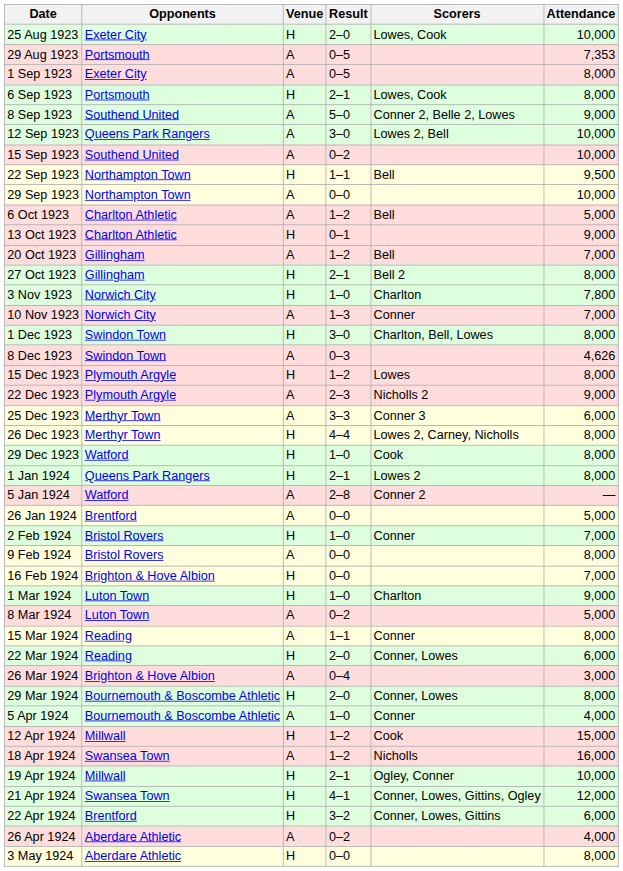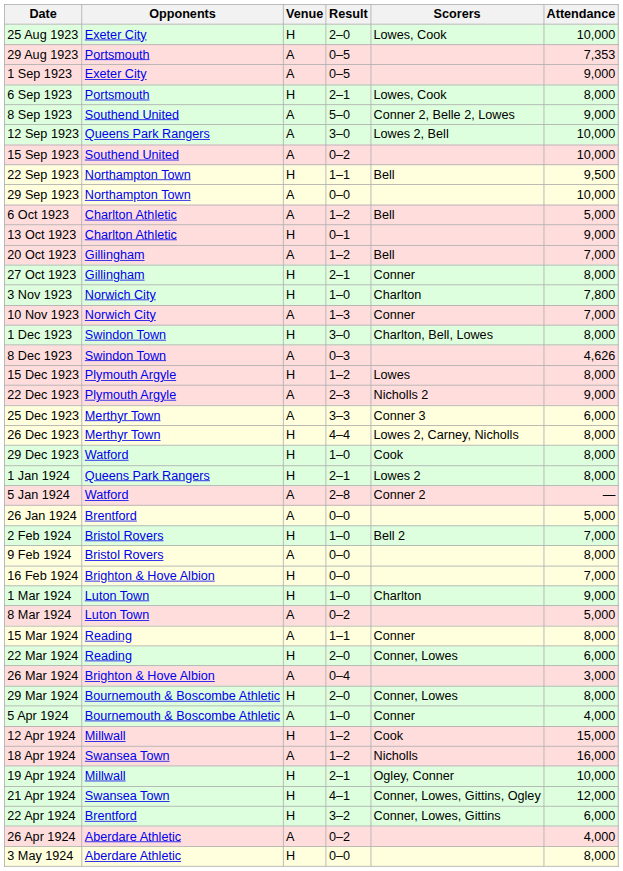1 Sep 1923 | Attendance: 8,000 -> 9,000
27 Oct 1923 | Scorers: Bell 2 -> Conner
2 Feb 1924 | Scorers: Conner -> Bell 2
